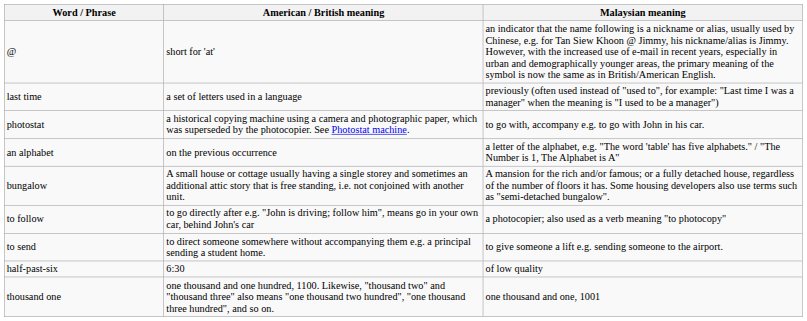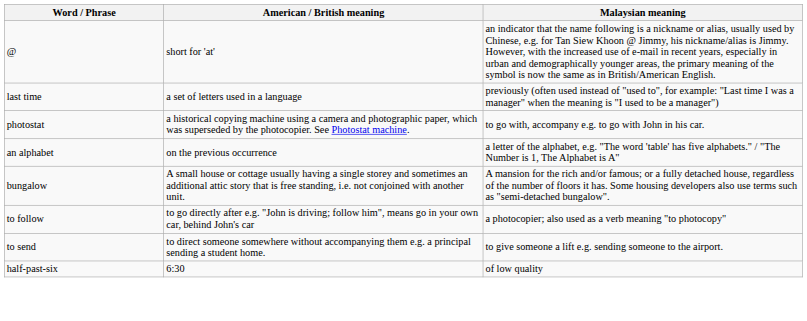- row: thousand one | one thousand and one hundred, 1100. Likewise, "thousand two" and "thousand three" also means "one thousand two hundred", "one thousand three hundred", and so on. | one thousand and one, 1001
